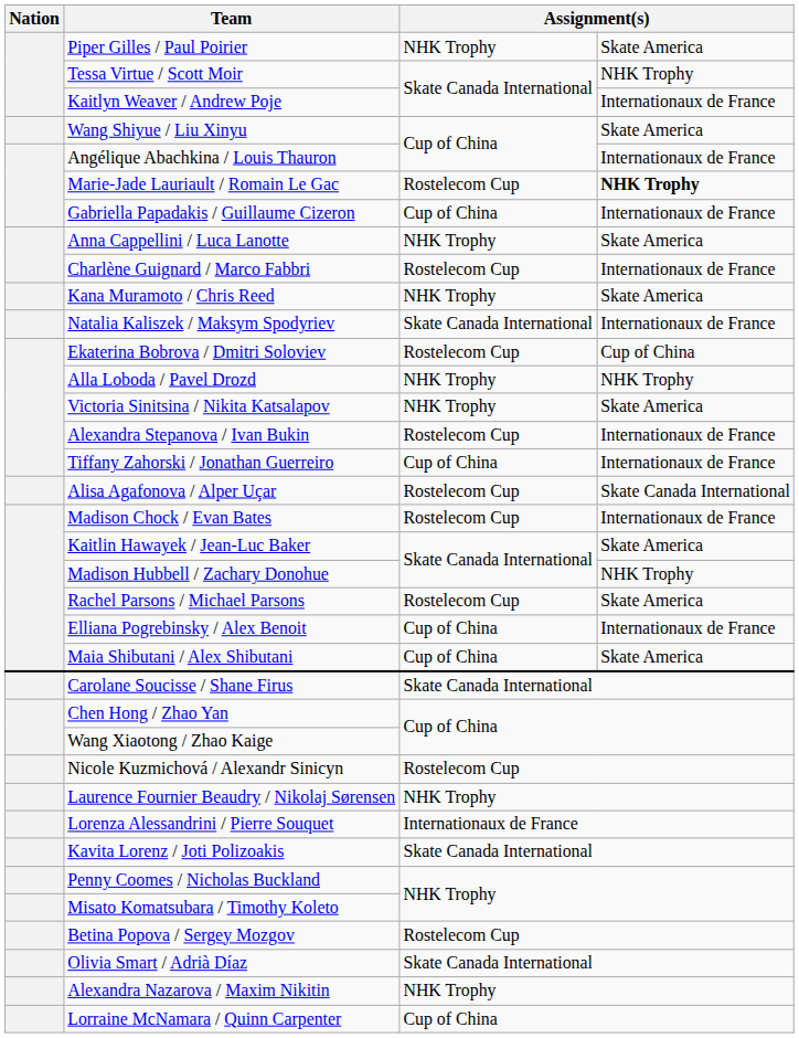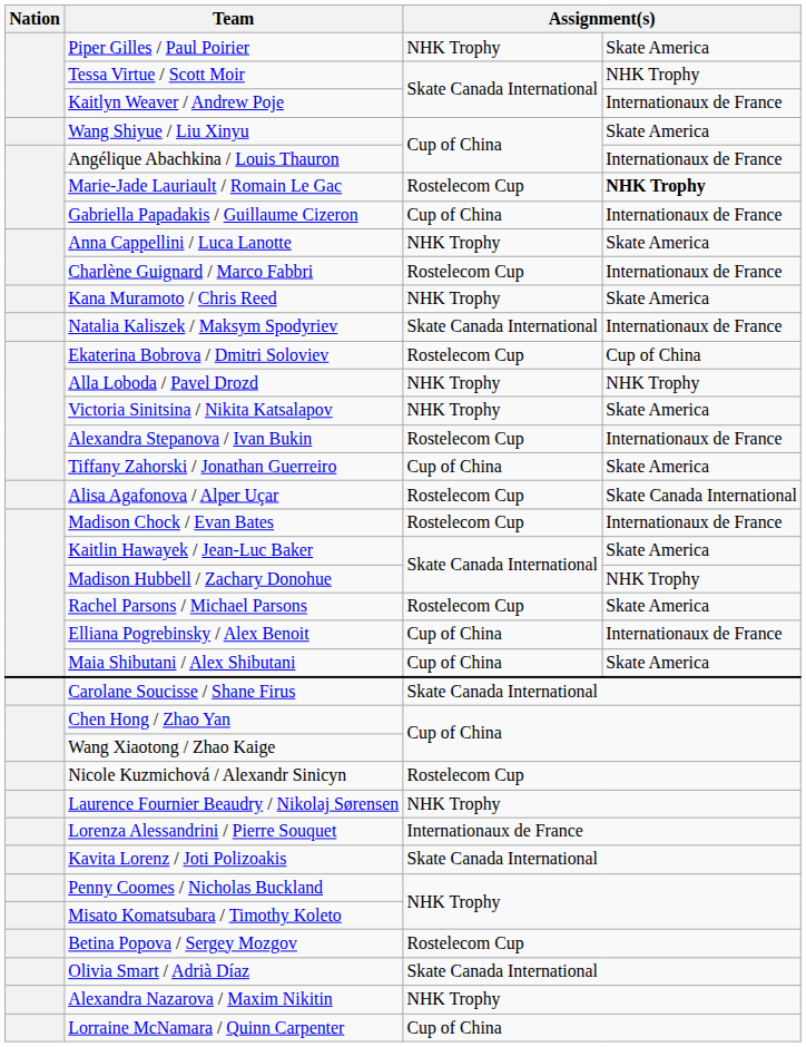Tiffany Zahorski / Jonathan Guerreiro | column 4: Internationaux de France -> Skate America
